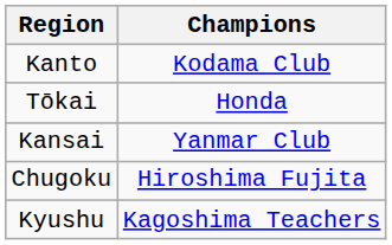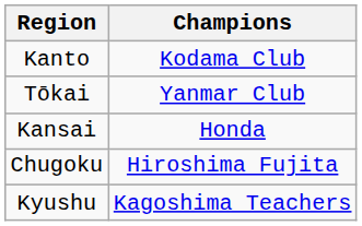Tōkai | Champions: Honda -> Yanmar Club
Kansai | Champions: Yanmar Club -> Honda
